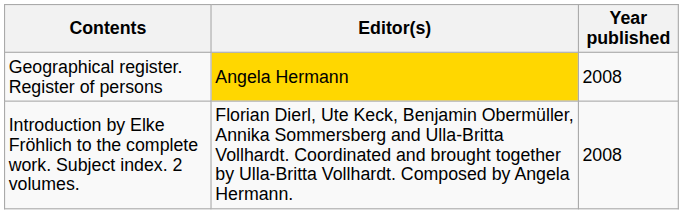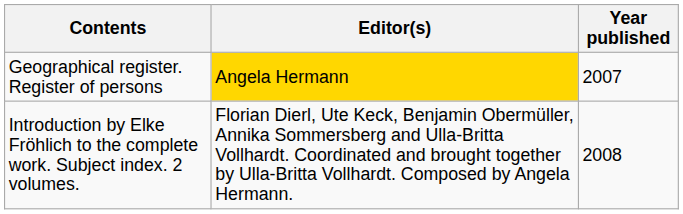Geographical register. Register of persons | Year published: 2008 -> 2007
